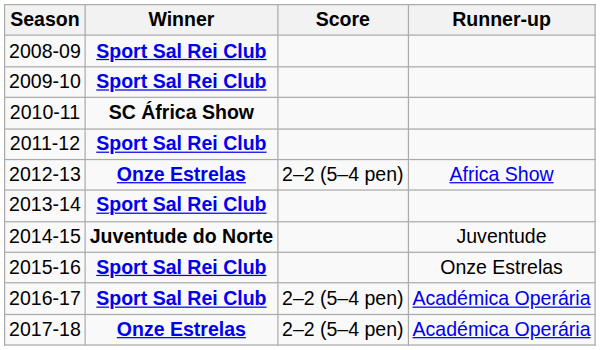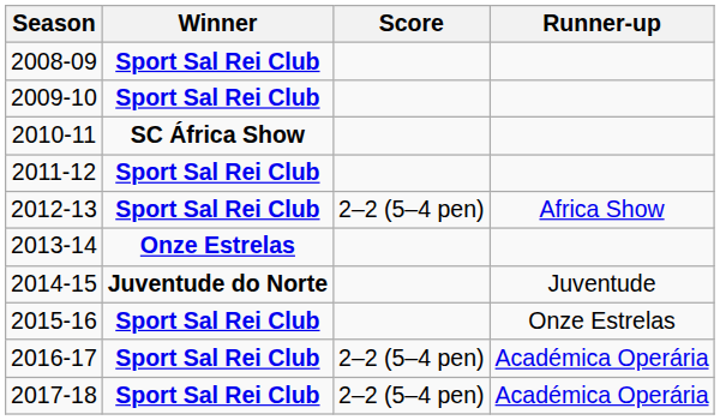2012-13 | Winner: Onze Estrelas -> Sport Sal Rei Club
2013-14 | Winner: Sport Sal Rei Club -> Onze Estrelas
2017-18 | Winner: Onze Estrelas -> Sport Sal Rei Club
